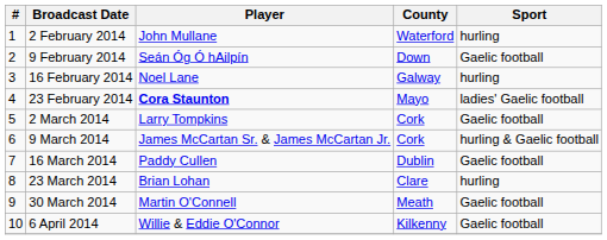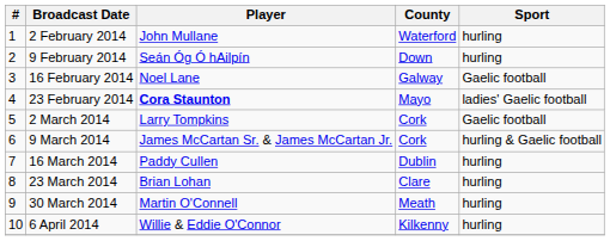9 February 2014 | Sport: Gaelic football -> hurling
16 February 2014 | Sport: hurling -> Gaelic football
16 March 2014 | Sport: Gaelic football -> hurling
30 March 2014 | Sport: Gaelic football -> hurling
6 April 2014 | Sport: Gaelic football -> hurling
